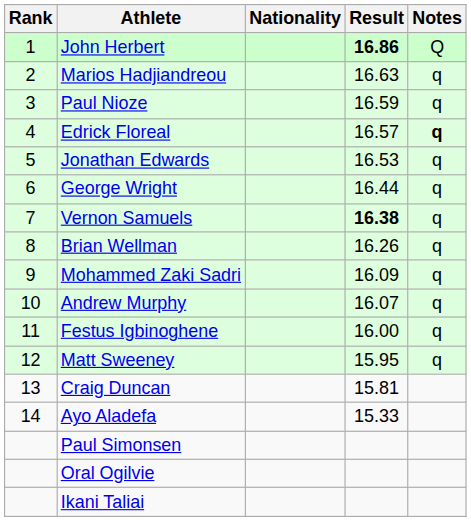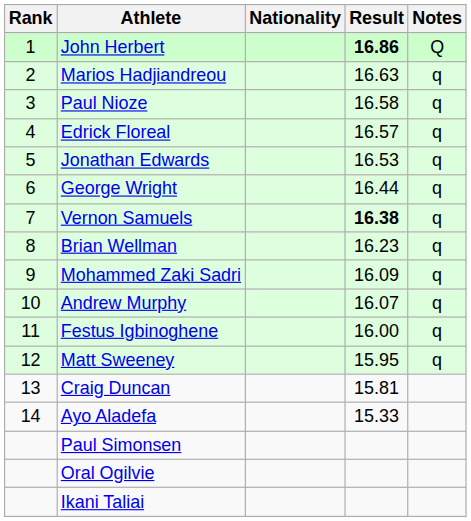Paul Nioze | Result: 16.59 -> 16.58
Edrick Floreal | Notes: bold -> normal
Brian Wellman | Result: 16.26 -> 16.23
